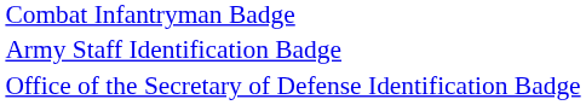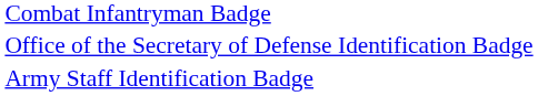rows swapped: Office of the Secretary of Defense Identification Badge <-> Army Staff Identification Badge
